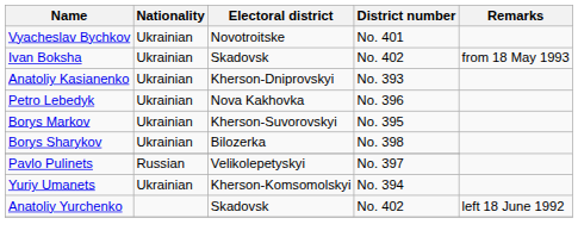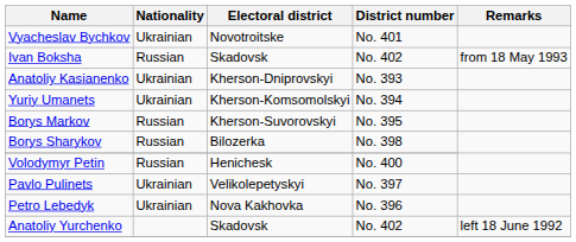Ivan Boksha | Nationality: Ukrainian -> Russian
rows swapped: Petro Lebedyk <-> Yuriy Umanets
Borys Markov | Nationality: Ukrainian -> Russian
Borys Sharykov | Nationality: Ukrainian -> Russian
+ row: Volodymyr Petin | Russian | Henichesk | No. 400
Pavlo Pulinets | Nationality: Russian -> Ukrainian
